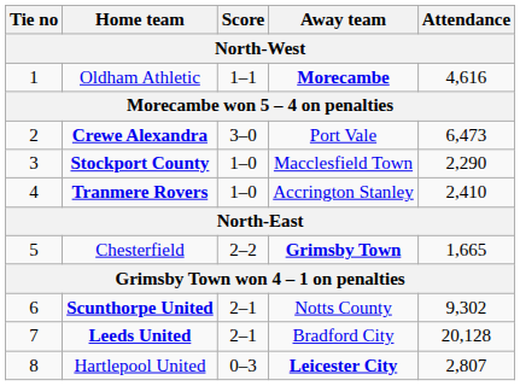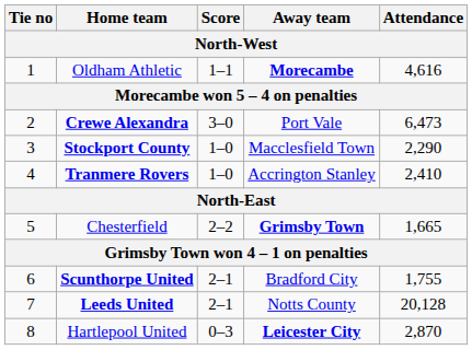Scunthorpe United | Away team: Notts County -> Bradford City
Scunthorpe United | Attendance: 9,302 -> 1,755
Leeds United | Away team: Bradford City -> Notts County
Hartlepool United | Attendance: 2,807 -> 2,870
